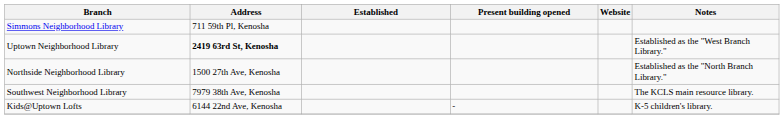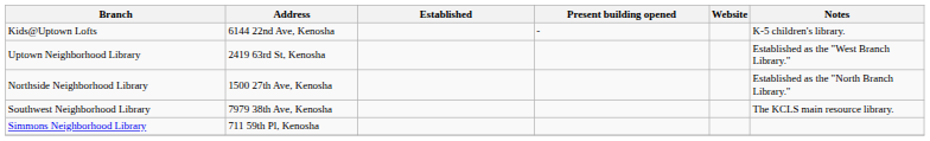rows swapped: Simmons Neighborhood Library <-> Kids@Uptown Lofts
Uptown Neighborhood Library | Address: bold -> normal
